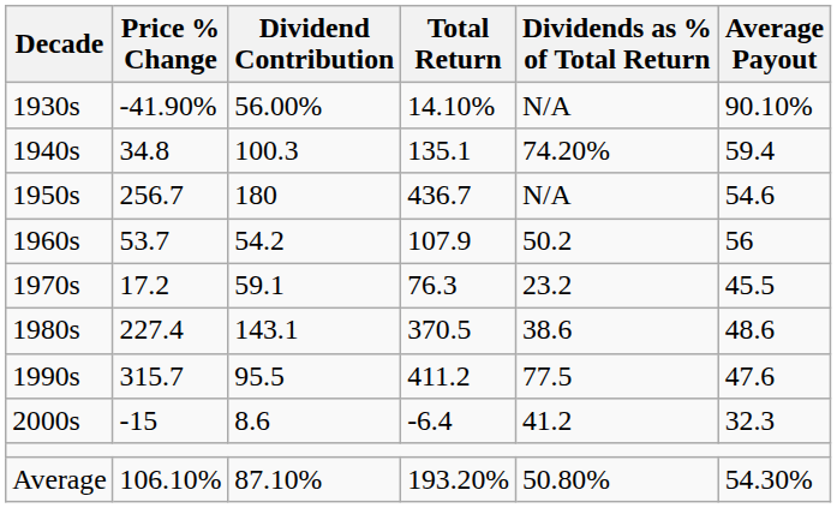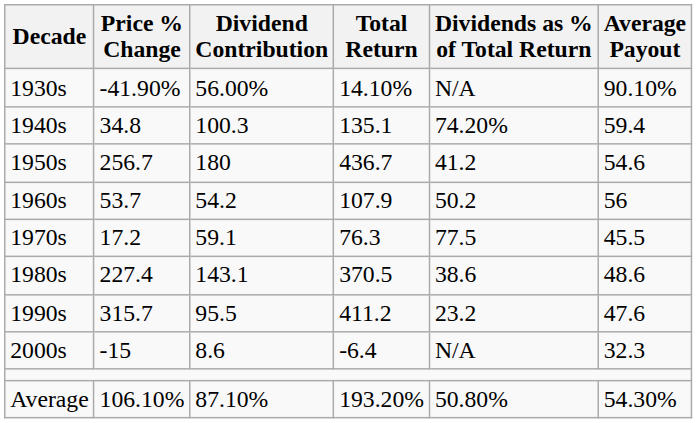1950s | Dividends as % of Total Return: N/A -> 41.2
1970s | Dividends as % of Total Return: 23.2 -> 77.5
1990s | Dividends as % of Total Return: 77.5 -> 23.2
2000s | Dividends as % of Total Return: 41.2 -> N/A
